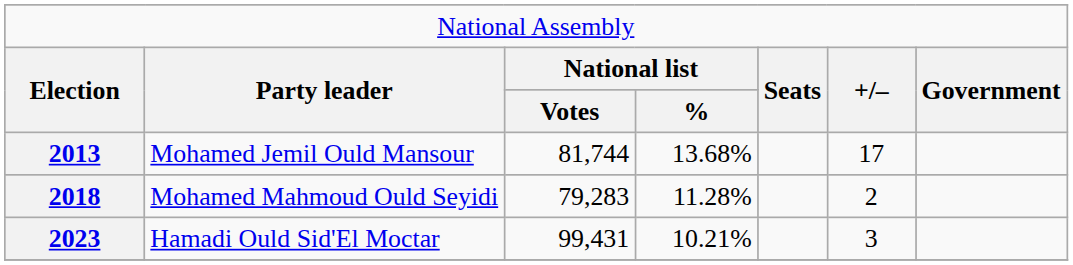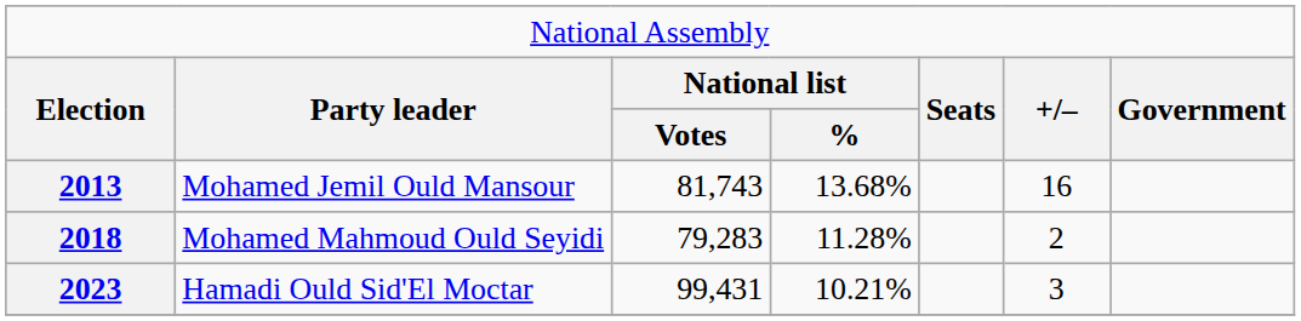2013 | column 3: 81,744 -> 81,743
2013 | column 6: 17 -> 16
